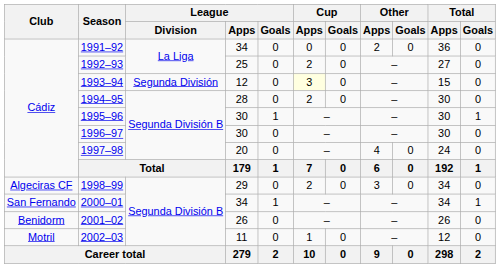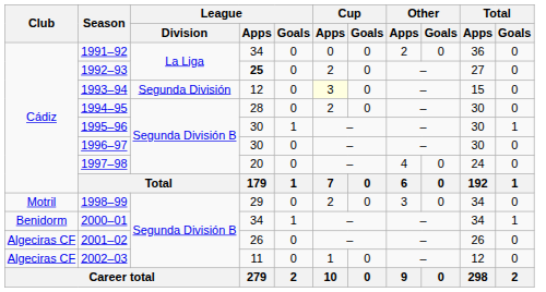1992–93 | League / Apps: normal -> bold
1998–99 | Club: Algeciras CF -> Motril
2000–01 | Club: San Fernando -> Benidorm
2001–02 | Club: Benidorm -> Algeciras CF
2002–03 | Club: Motril -> Algeciras CF
